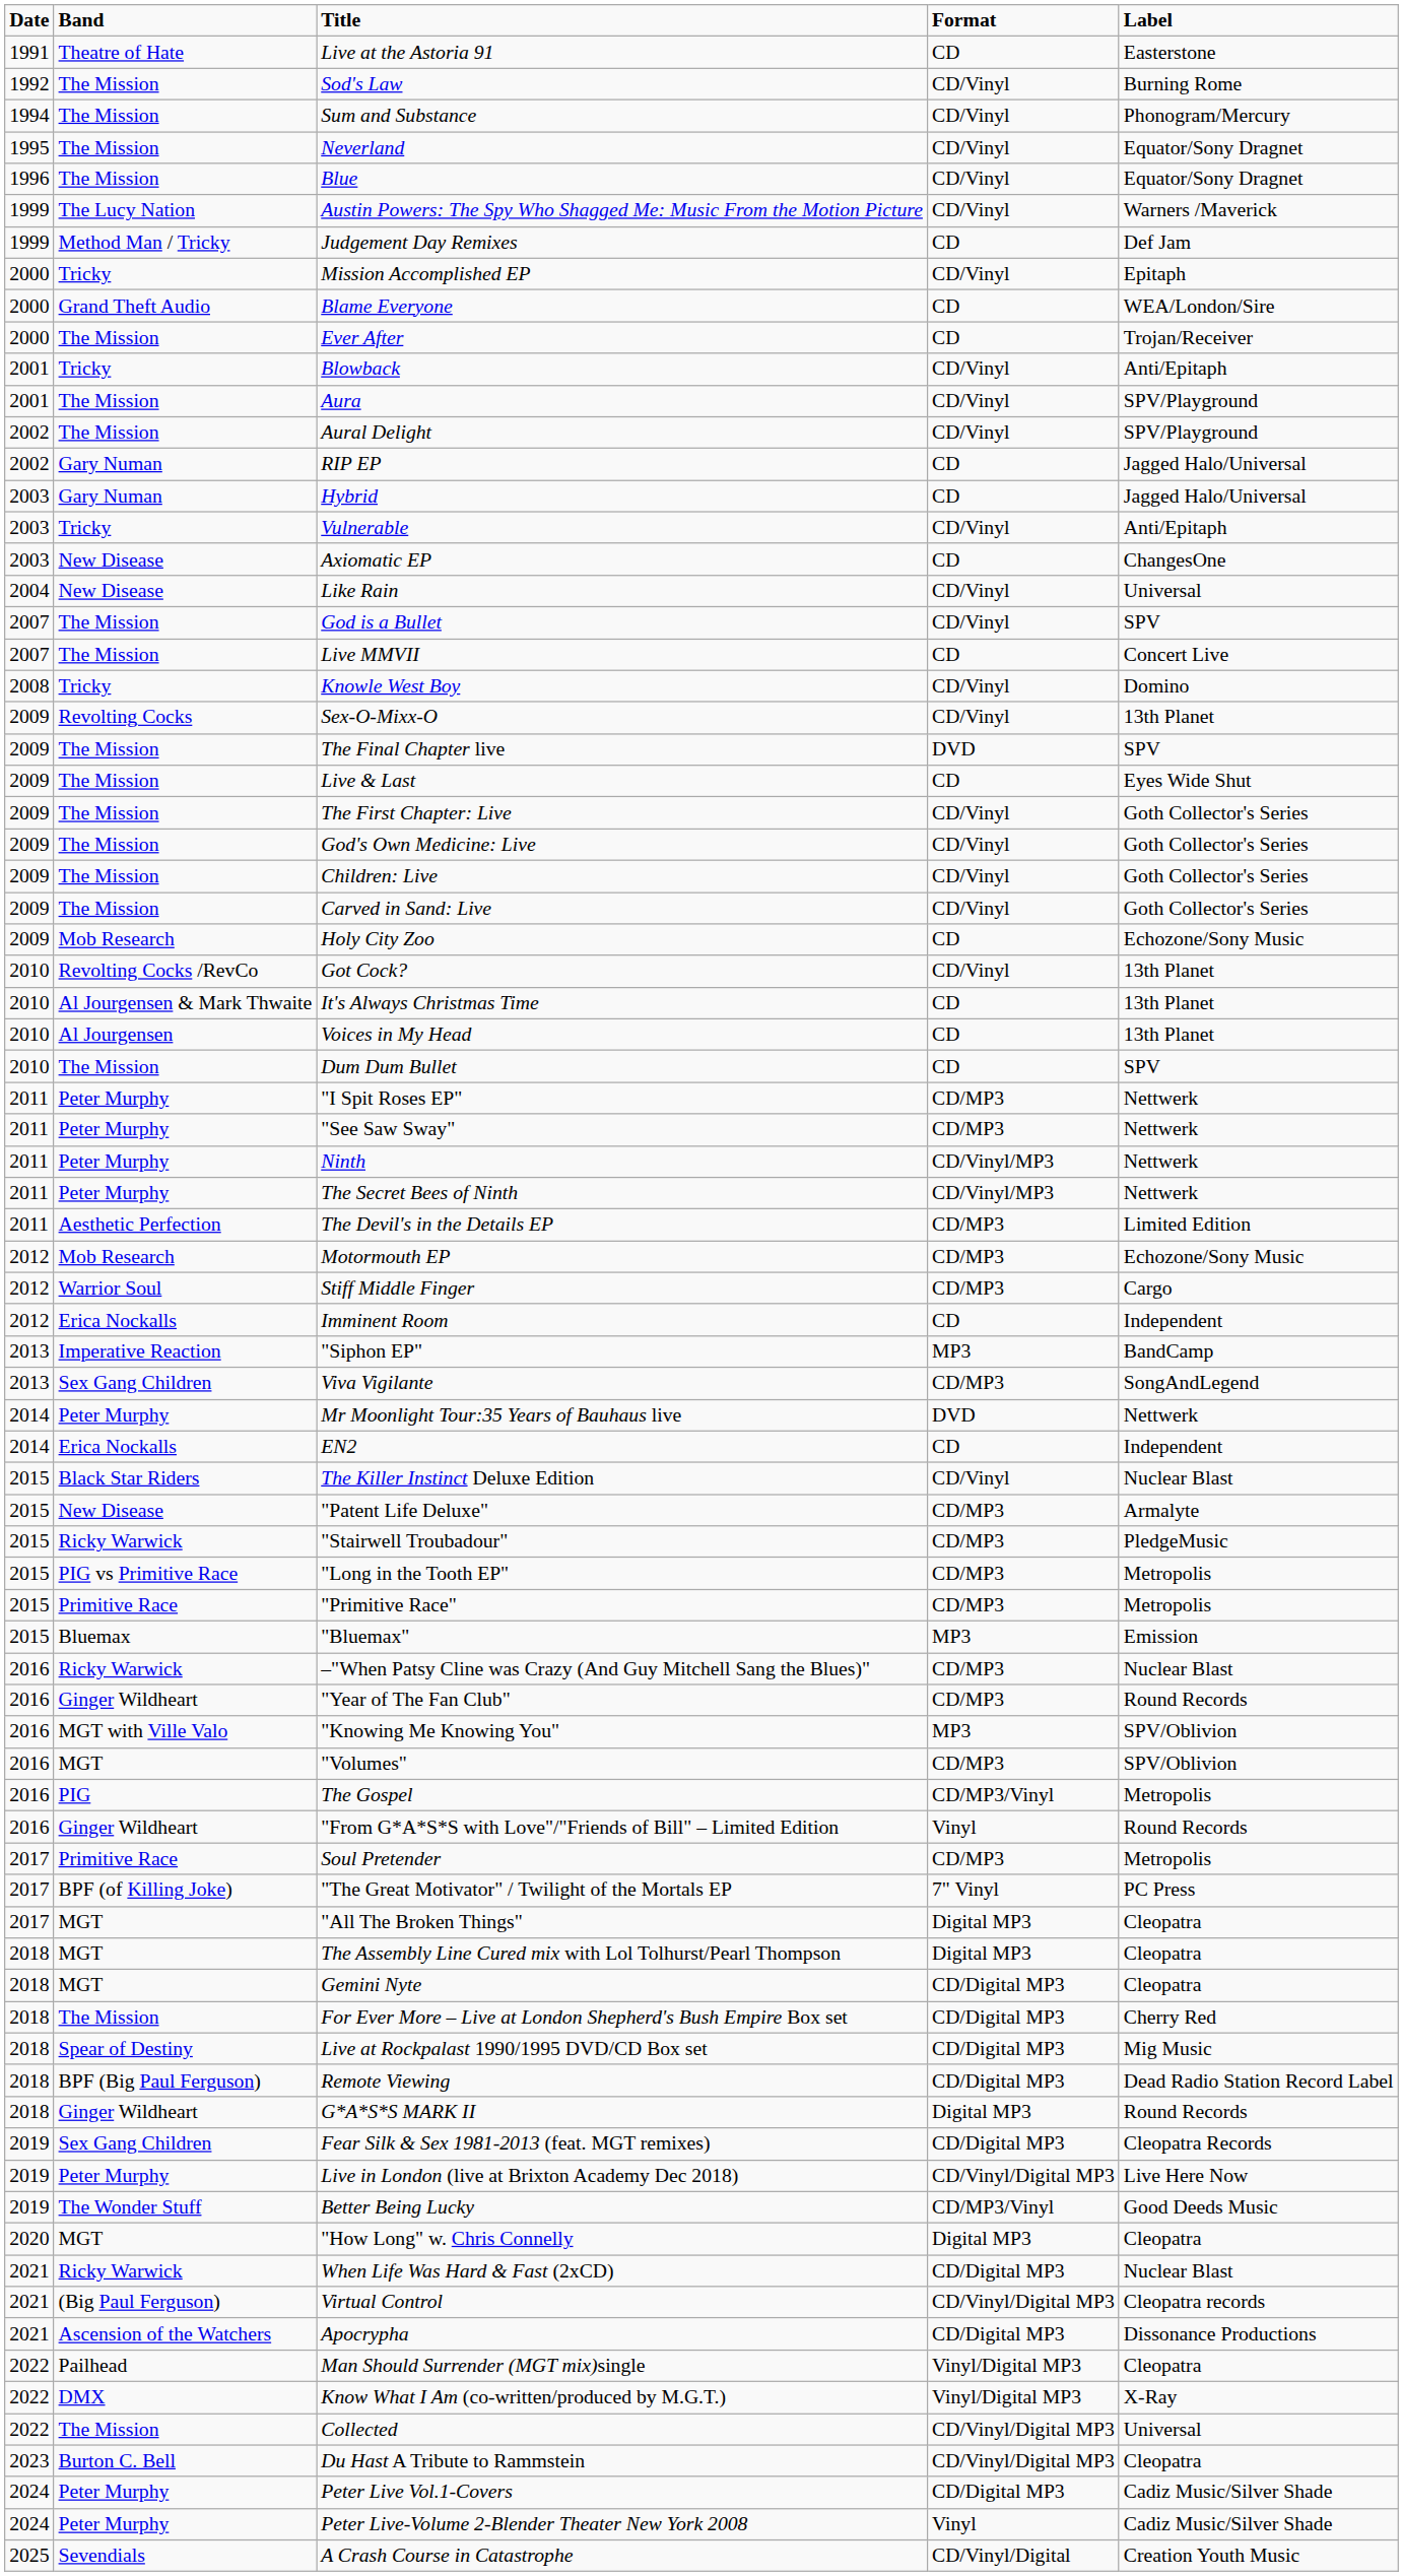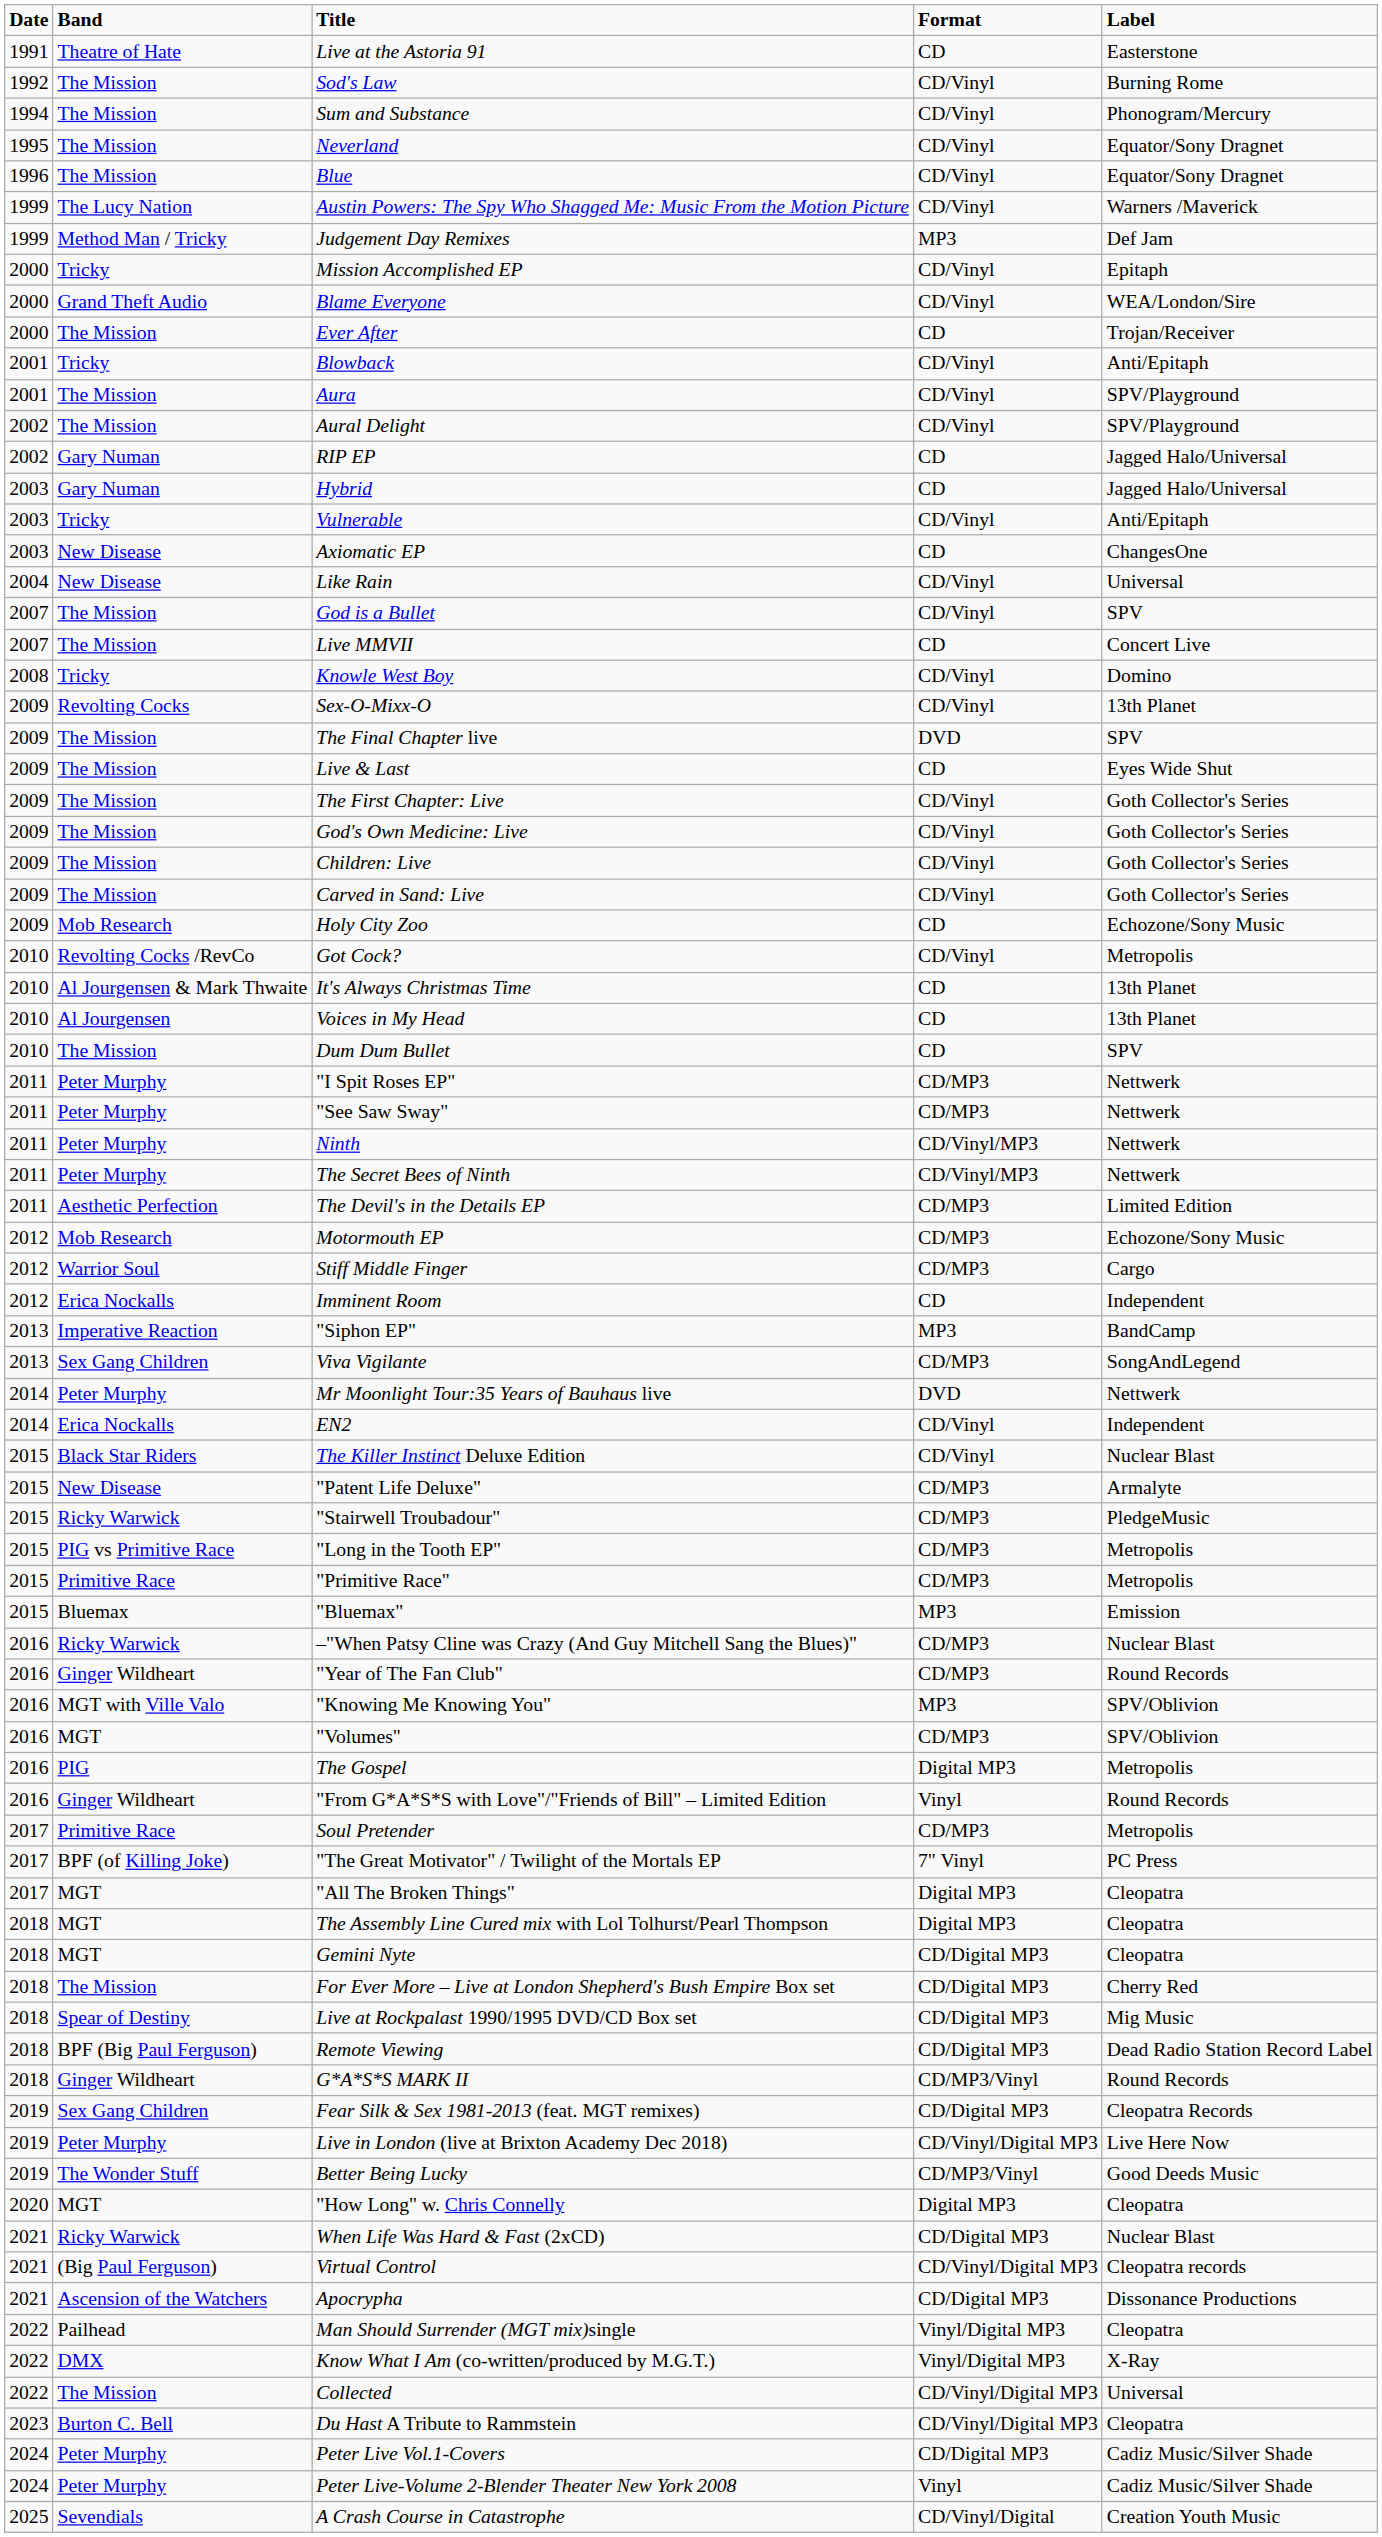Judgement Day Remixes | Format: CD -> MP3
Blame Everyone | Format: CD -> CD/Vinyl
Got Cock? | Label: 13th Planet -> Metropolis
EN2 | Format: CD -> CD/Vinyl
The Gospel | Format: CD/MP3/Vinyl -> Digital MP3
G*A*S*S MARK II | Format: Digital MP3 -> CD/MP3/Vinyl
